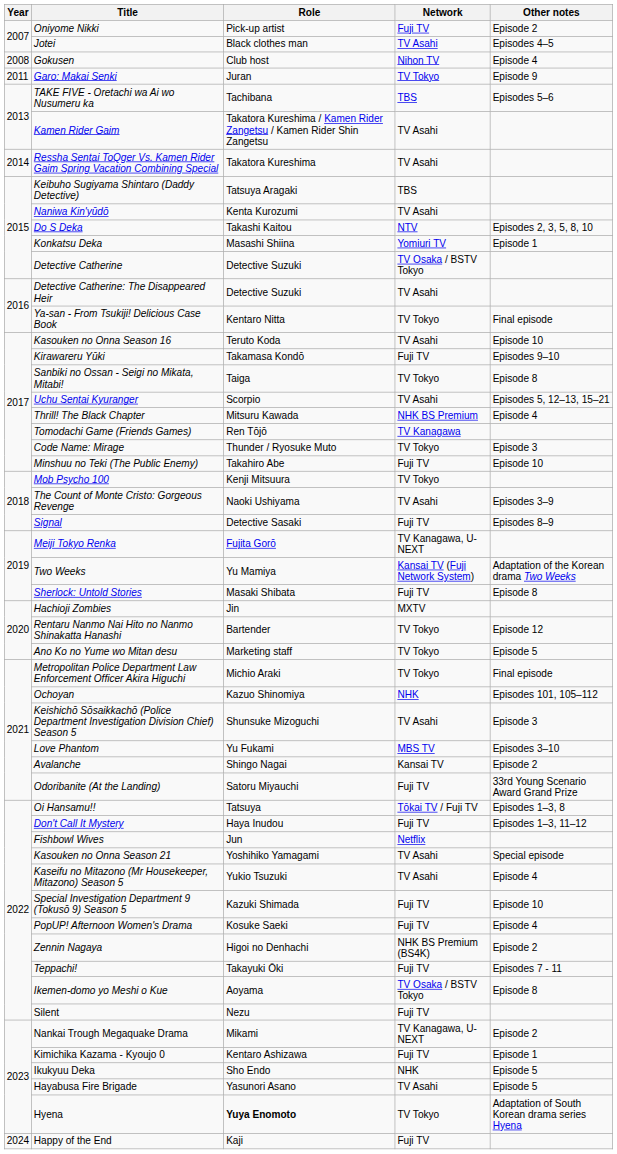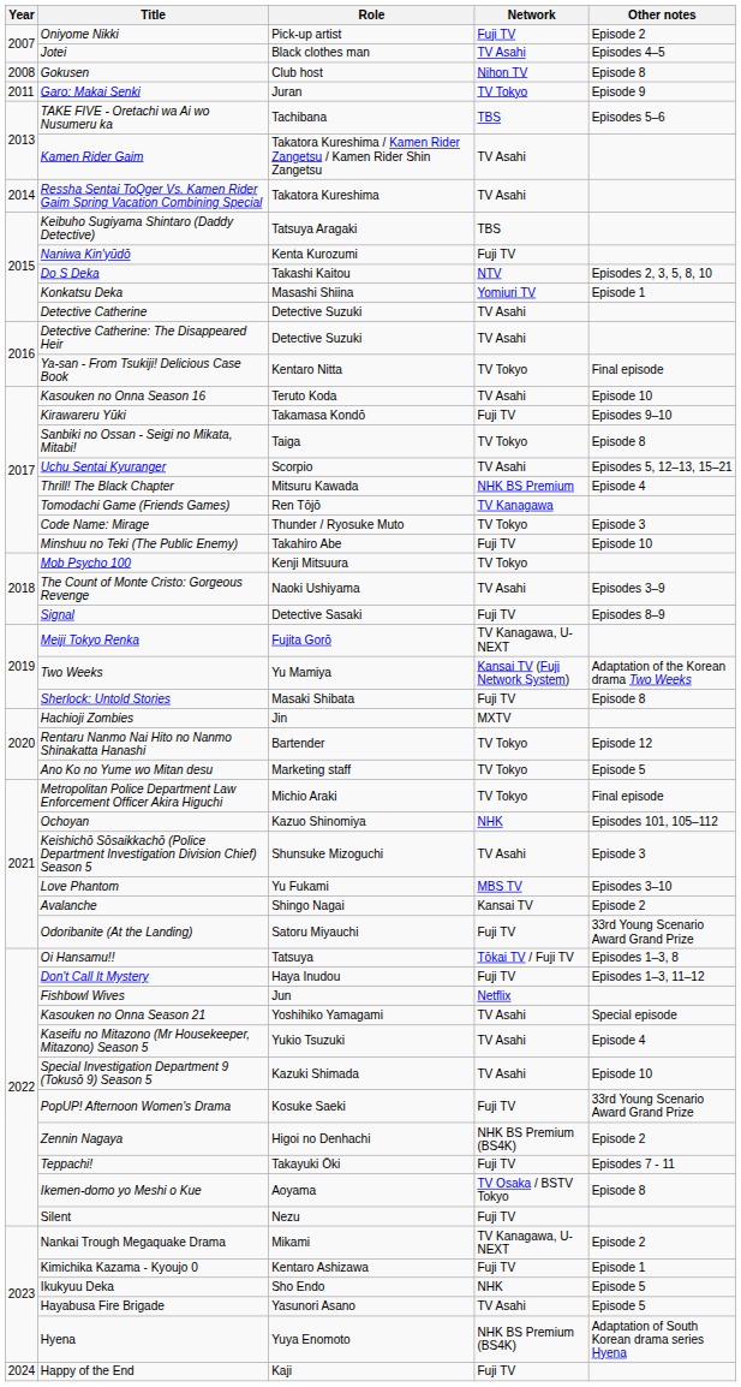Gokusen | Other notes: Episode 4 -> Episode 8
Naniwa Kin'yūdō | Network: TV Asahi -> Fuji TV
Detective Catherine | Network: TV Osaka / BSTV Tokyo -> TV Asahi
Special Investigation Department 9 (Tokusō 9) Season 5 | Network: Fuji TV -> TV Asahi
PopUP! Afternoon Women's Drama | Other notes: Episode 4 -> 33rd Young Scenario Award Grand Prize
Hyena | Role: bold -> normal
Hyena | Network: TV Tokyo -> NHK BS Premium (BS4K)
